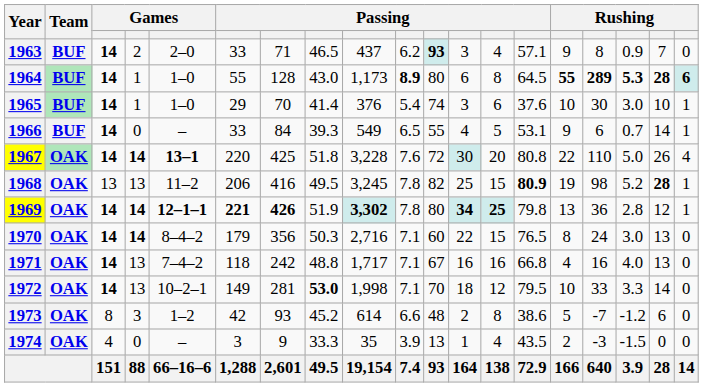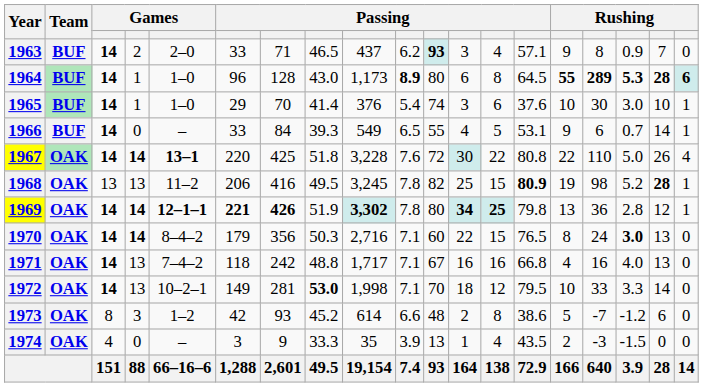1964 | column 6: 55 -> 96
1967 | column 13: 20 -> 22
1970 | column 17: normal -> bold
